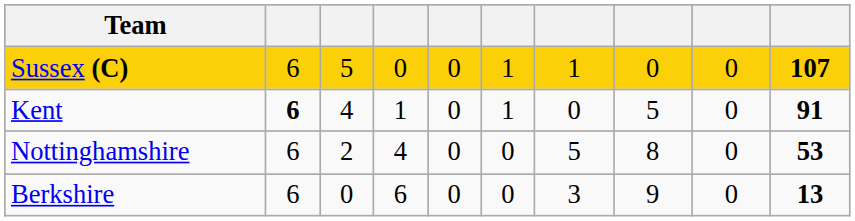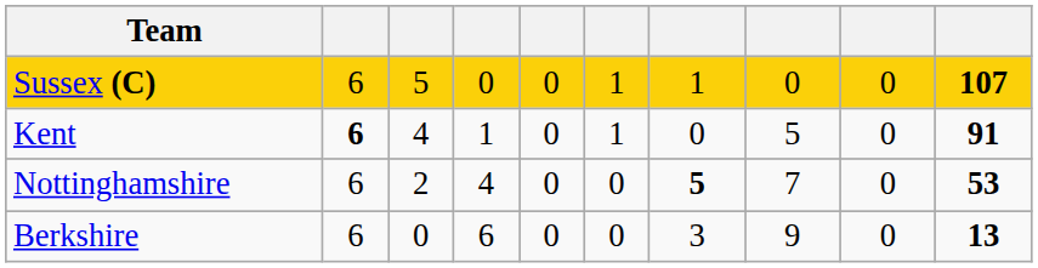Nottinghamshire | column 7: normal -> bold
Nottinghamshire | column 8: 8 -> 7
